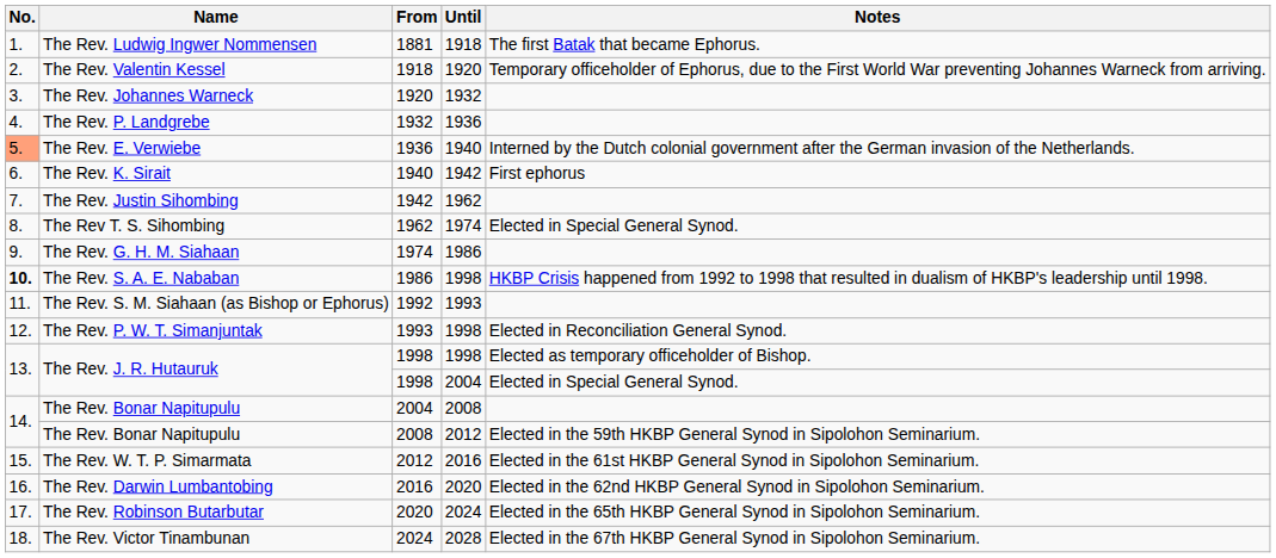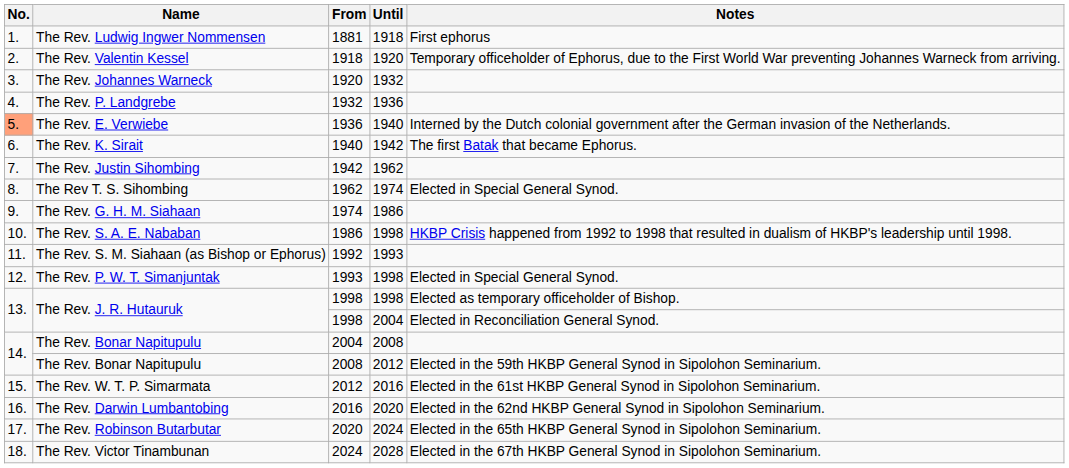The Rev. Ludwig Ingwer Nommensen | Notes: The first Batak that became Ephorus. -> First ephorus
The Rev. K. Sirait | Notes: First ephorus -> The first Batak that became Ephorus.
The Rev. S. A. E. Nababan | No.: bold -> normal
The Rev. P. W. T. Simanjuntak | Notes: Elected in Reconciliation General Synod. -> Elected in Special General Synod.
The Rev. J. R. Hutauruk / 2004 | Notes: Elected in Special General Synod. -> Elected in Reconciliation General Synod.
